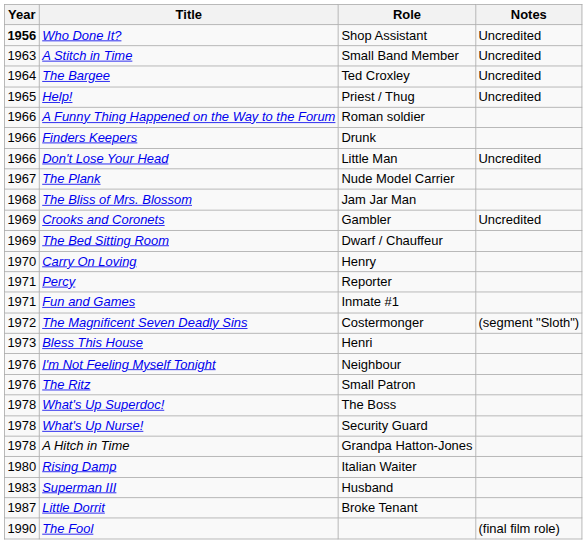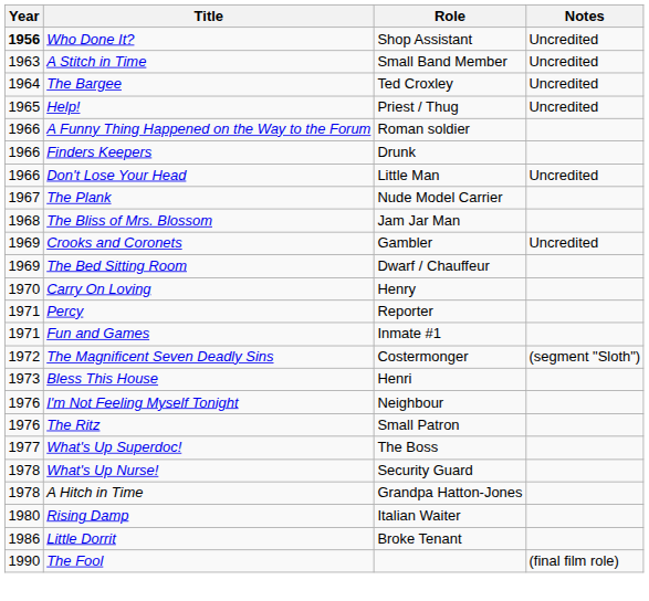What's Up Superdoc! | Year: 1978 -> 1977
- row: 1983 | Superman III | Husband
Little Dorrit | Year: 1987 -> 1986
